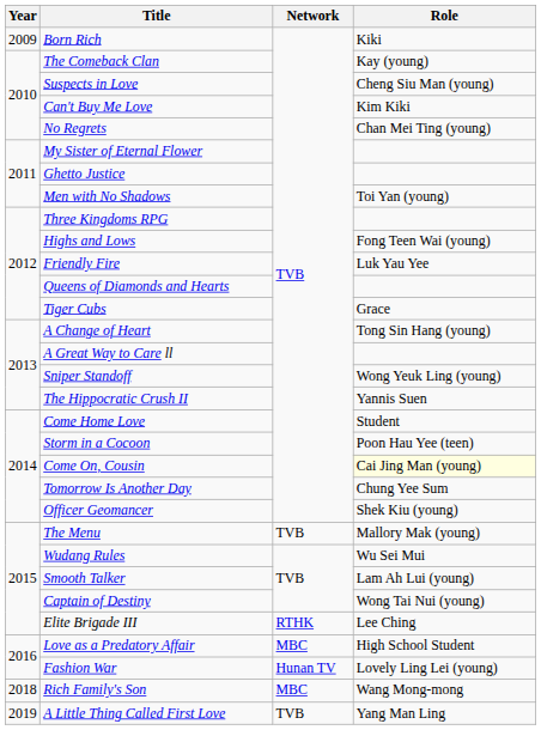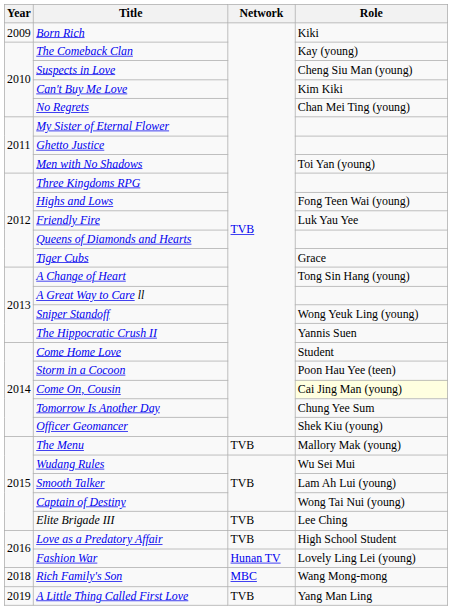Elite Brigade III | Network: RTHK -> TVB
Love as a Predatory Affair | Network: MBC -> TVB
